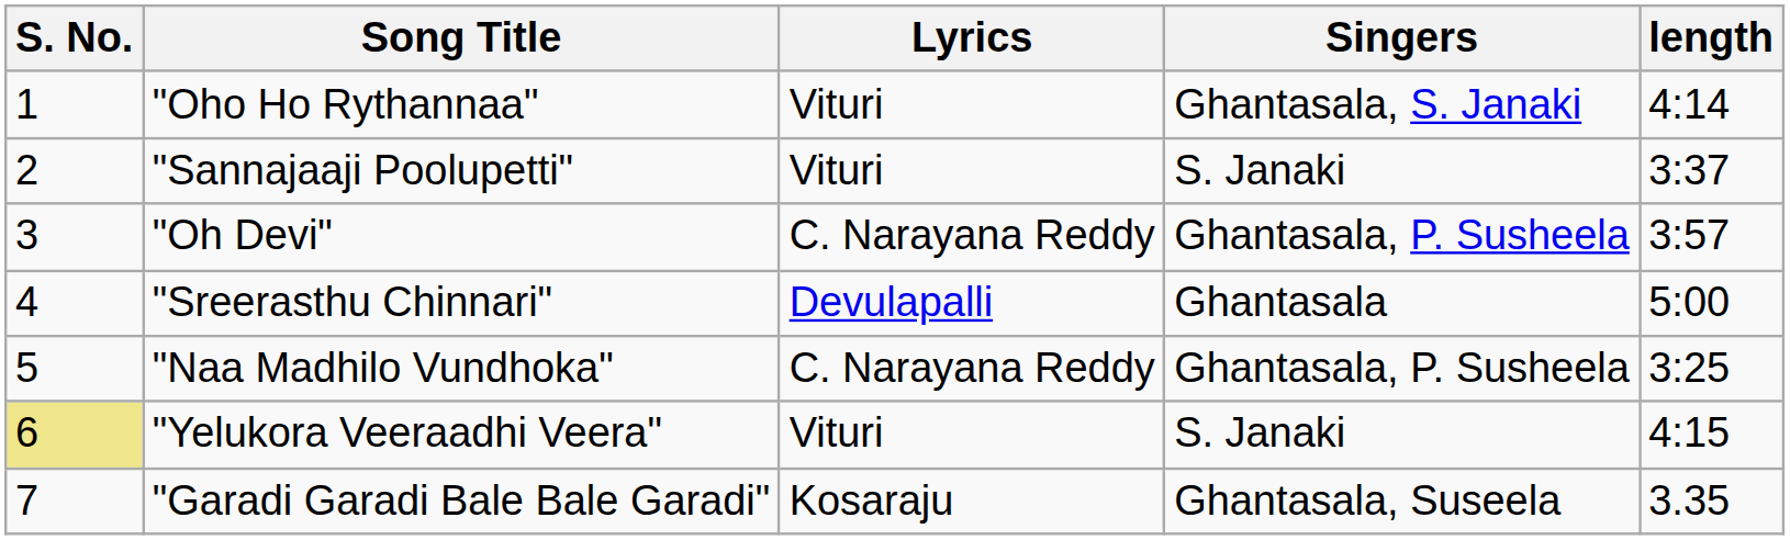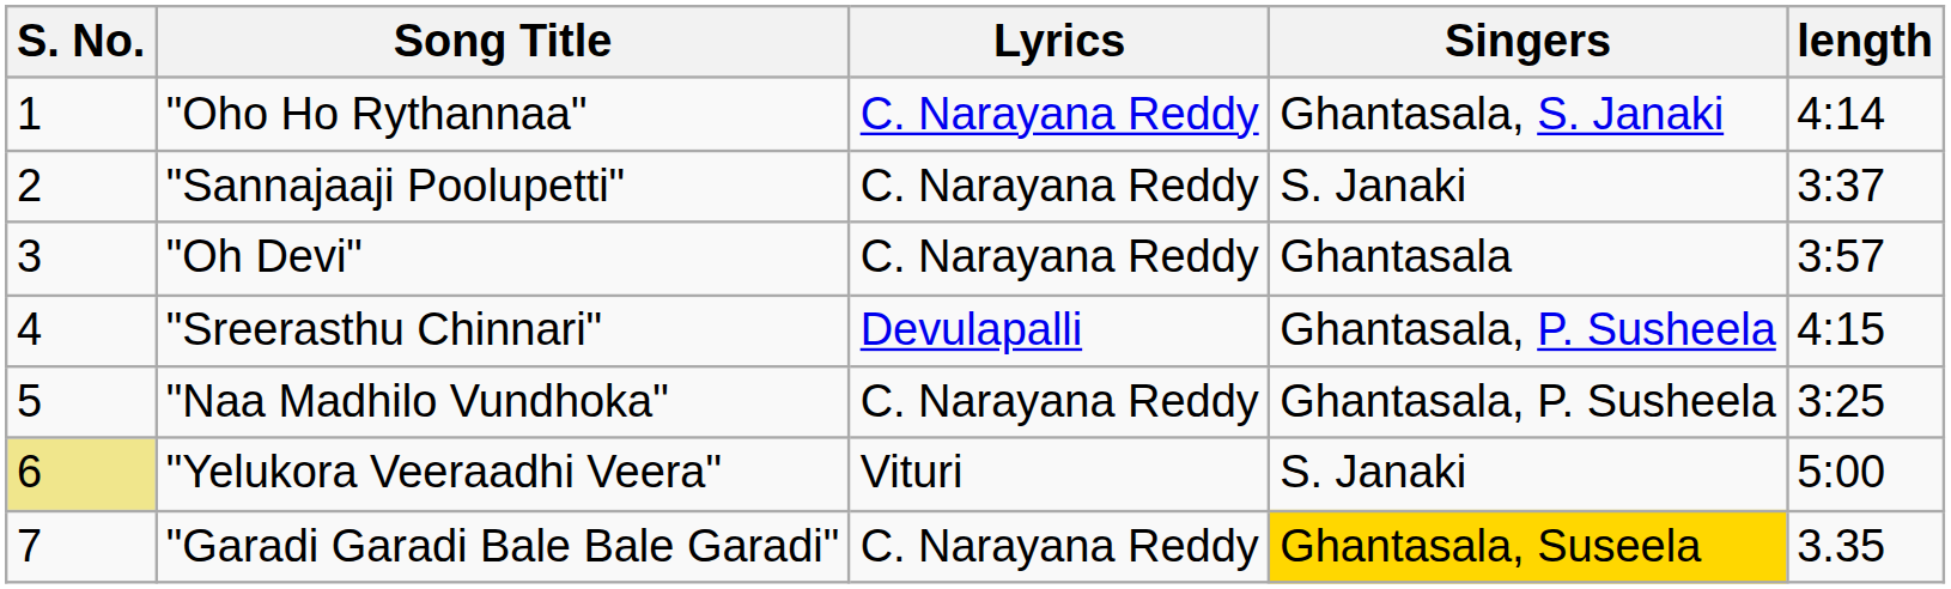"Oho Ho Rythannaa" | Lyrics: Vituri -> C. Narayana Reddy
"Sannajaaji Poolupetti" | Lyrics: Vituri -> C. Narayana Reddy
"Oh Devi" | Singers: Ghantasala, P. Susheela -> Ghantasala
"Sreerasthu Chinnari" | Singers: Ghantasala -> Ghantasala, P. Susheela
"Sreerasthu Chinnari" | length: 5:00 -> 4:15
"Yelukora Veeraadhi Veera" | length: 4:15 -> 5:00
"Garadi Garadi Bale Bale Garadi" | Lyrics: Kosaraju -> C. Narayana Reddy
"Garadi Garadi Bale Bale Garadi" | Singers: no background -> gold background
